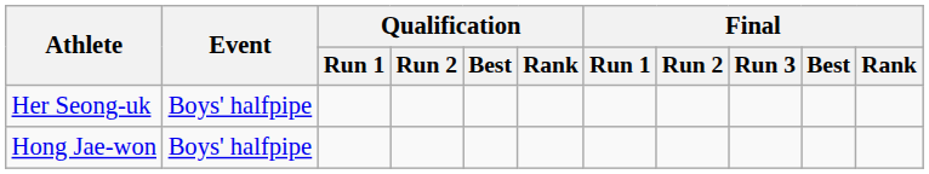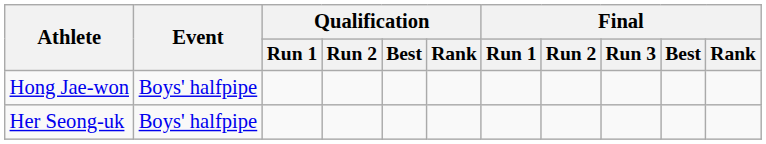rows swapped: Her Seong-uk <-> Hong Jae-won
